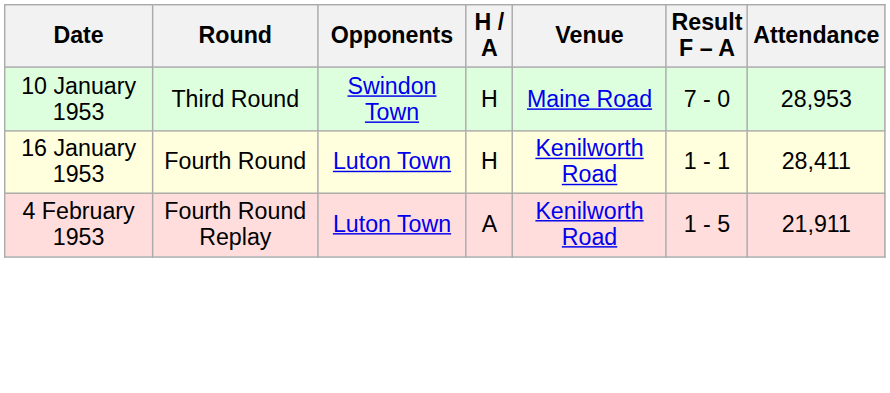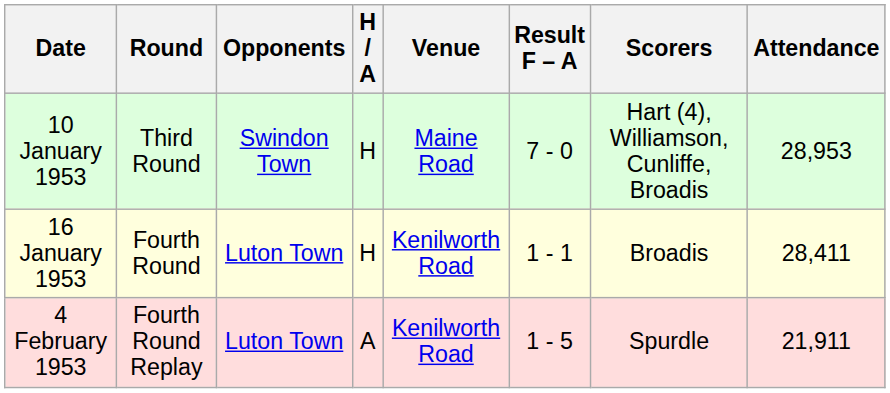+ column: Scorers | Hart (4), Williamson, Cunliffe, Broadis | Broadis | Spurdle
